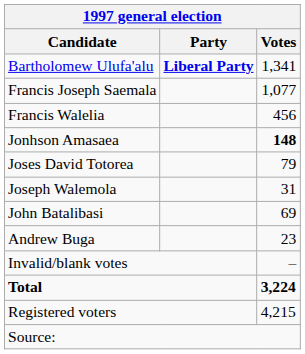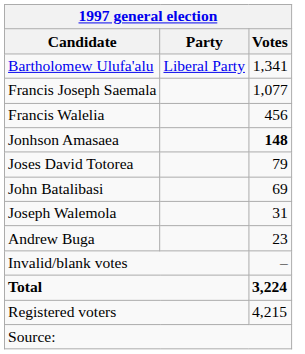Bartholomew Ulufa'alu | Party: bold -> normal
rows swapped: John Batalibasi <-> Joseph Walemola
